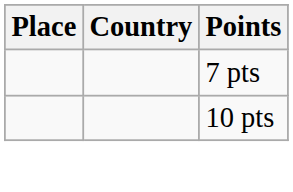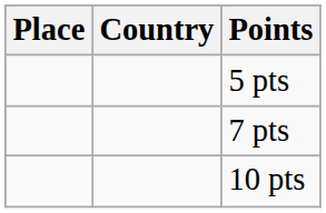+ row: 5 pts
